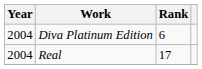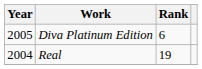Diva Platinum Edition | Year: 2004 -> 2005
Real | Rank: 17 -> 19
